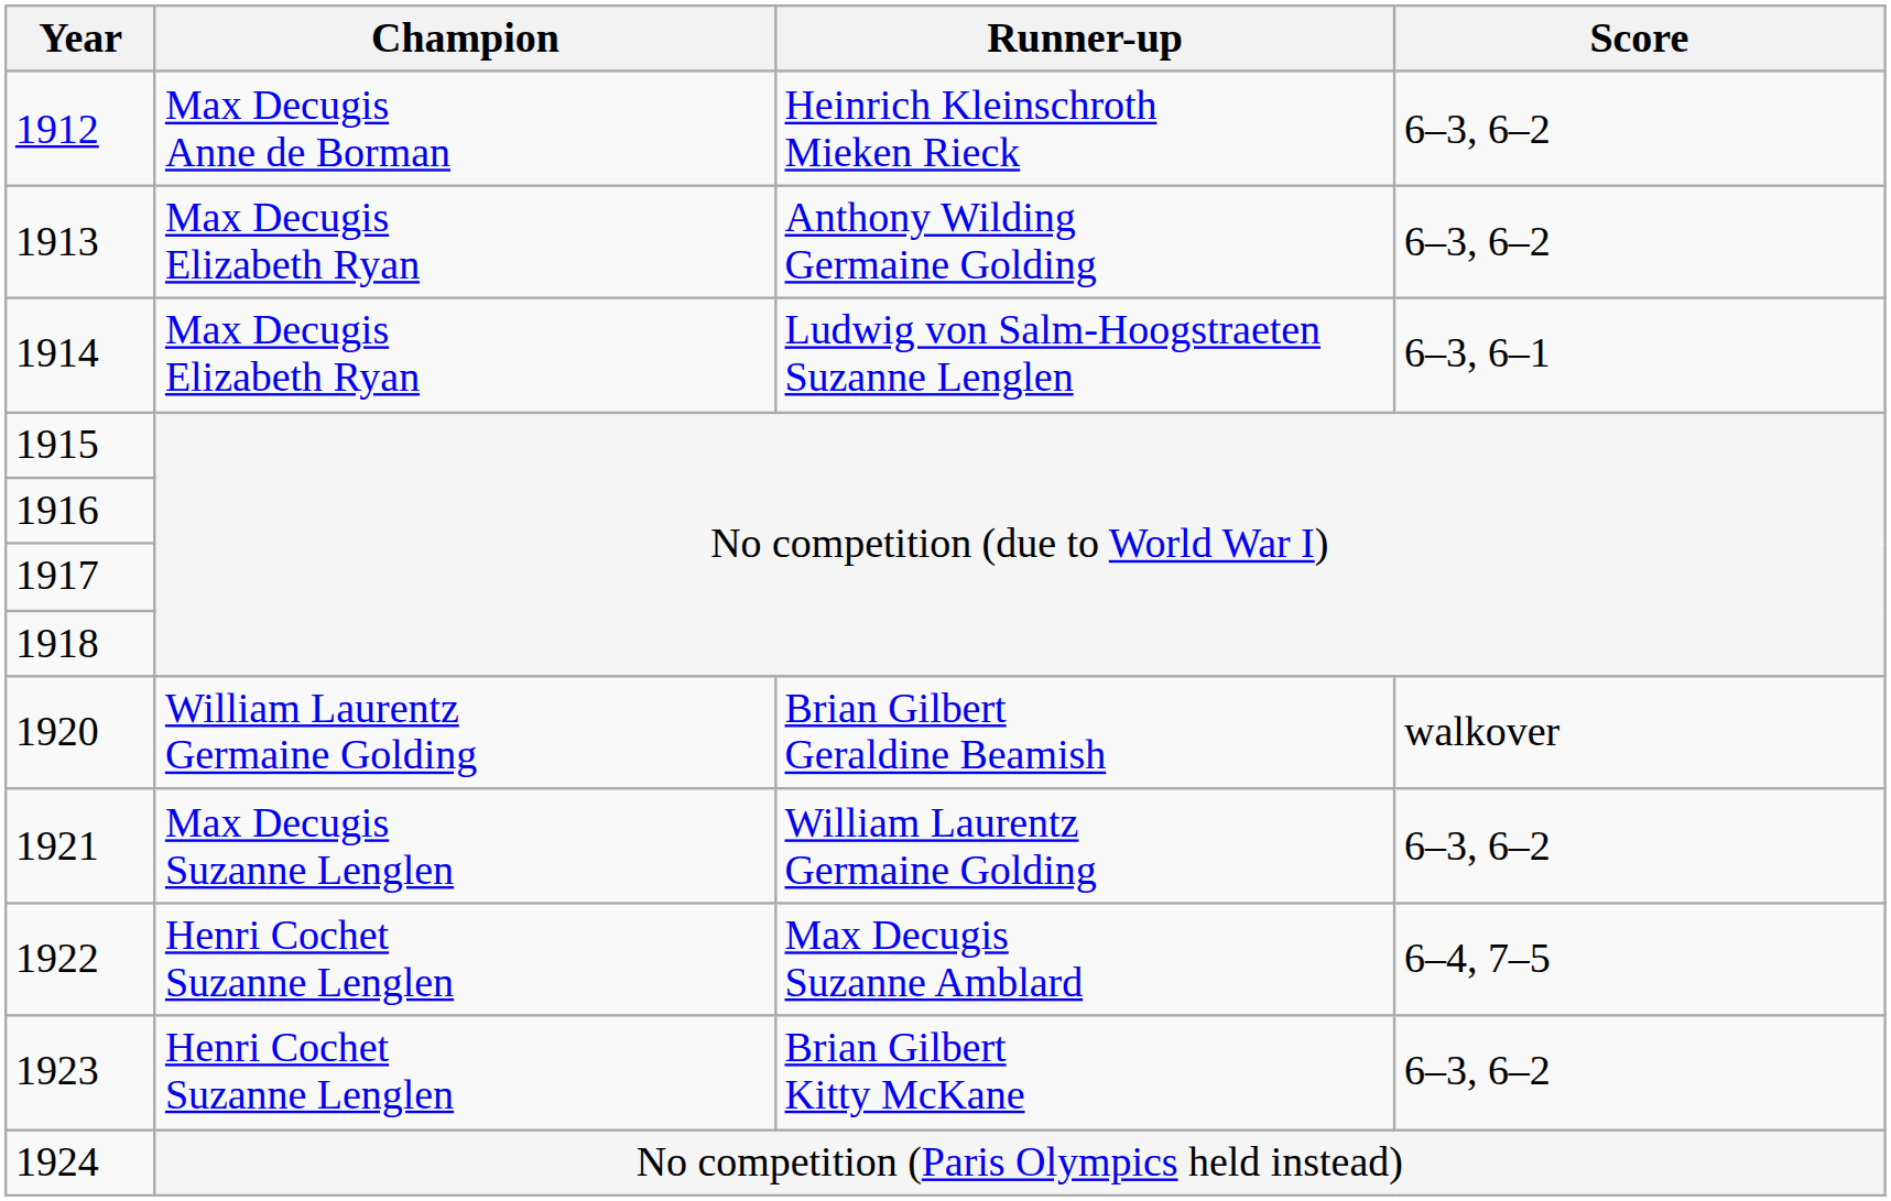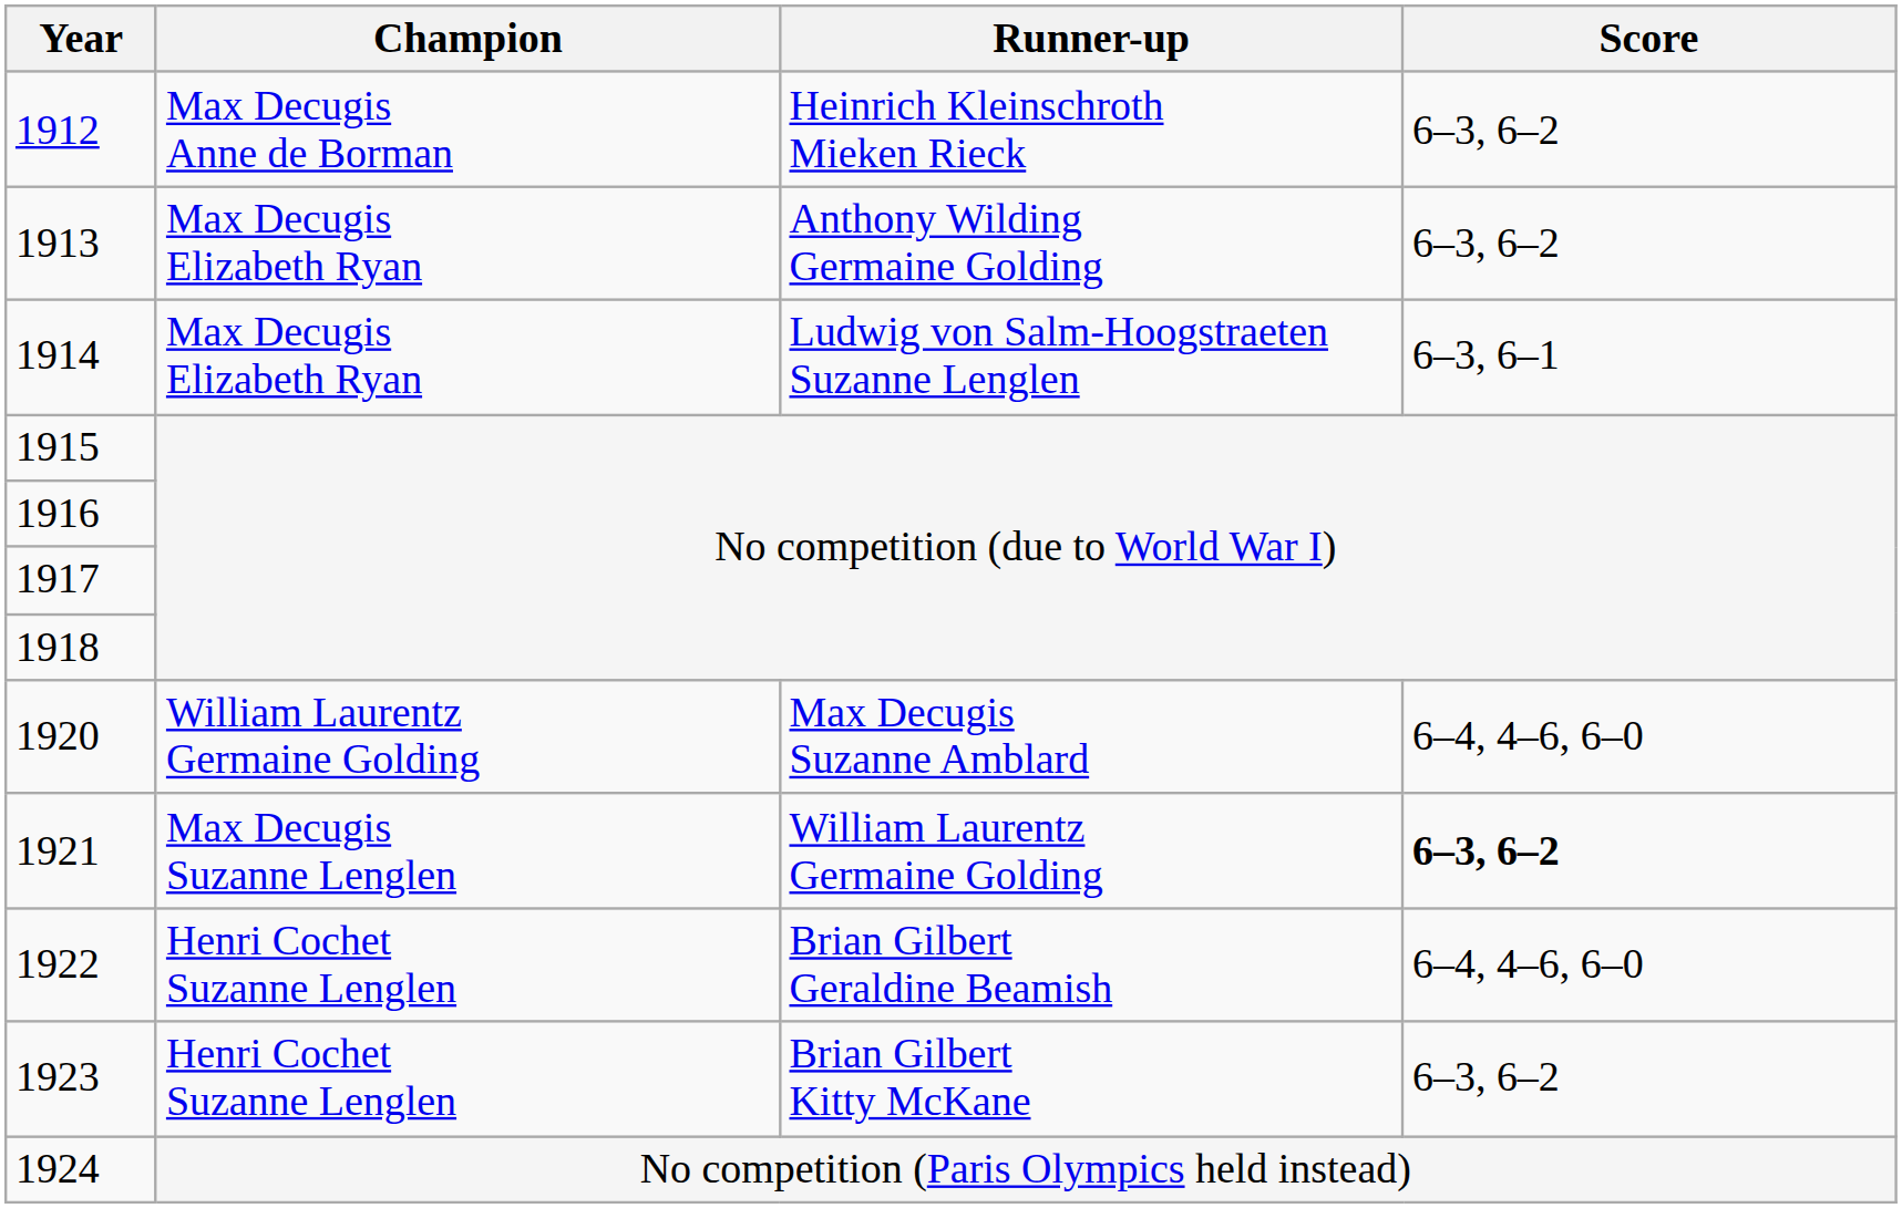1920 | Runner-up: Brian Gilbert Geraldine Beamish -> Max Decugis Suzanne Amblard
1920 | Score: walkover -> 6–4, 4–6, 6–0
1921 | Score: normal -> bold
1922 | Runner-up: Max Decugis Suzanne Amblard -> Brian Gilbert Geraldine Beamish
1922 | Score: 6–4, 7–5 -> 6–4, 4–6, 6–0
